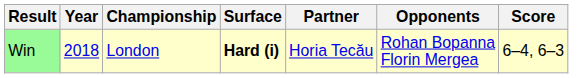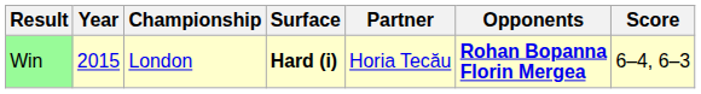Win | Year: 2018 -> 2015
Win | Opponents: normal -> bold
